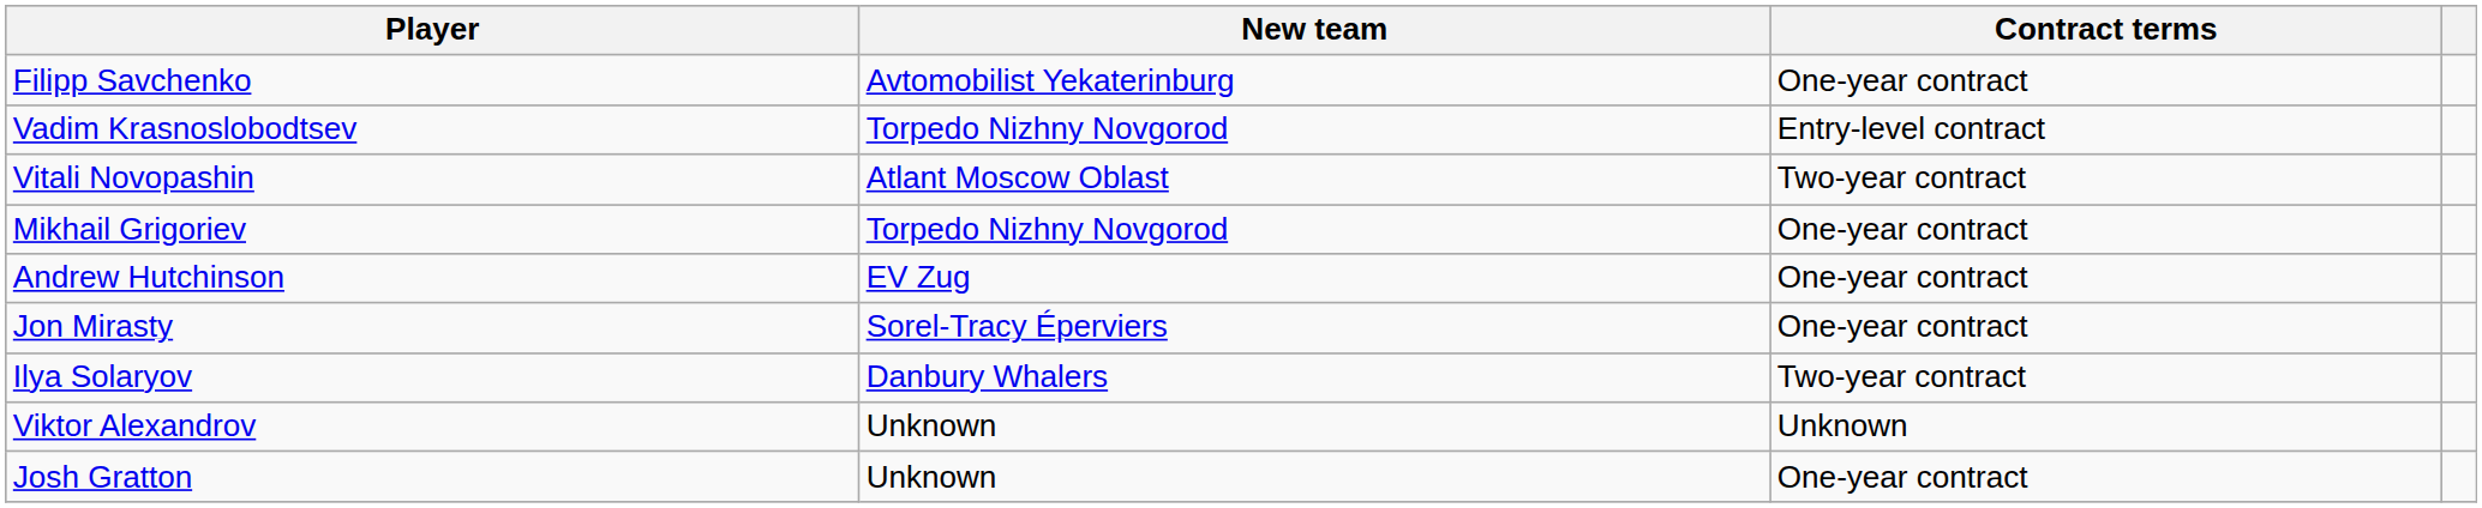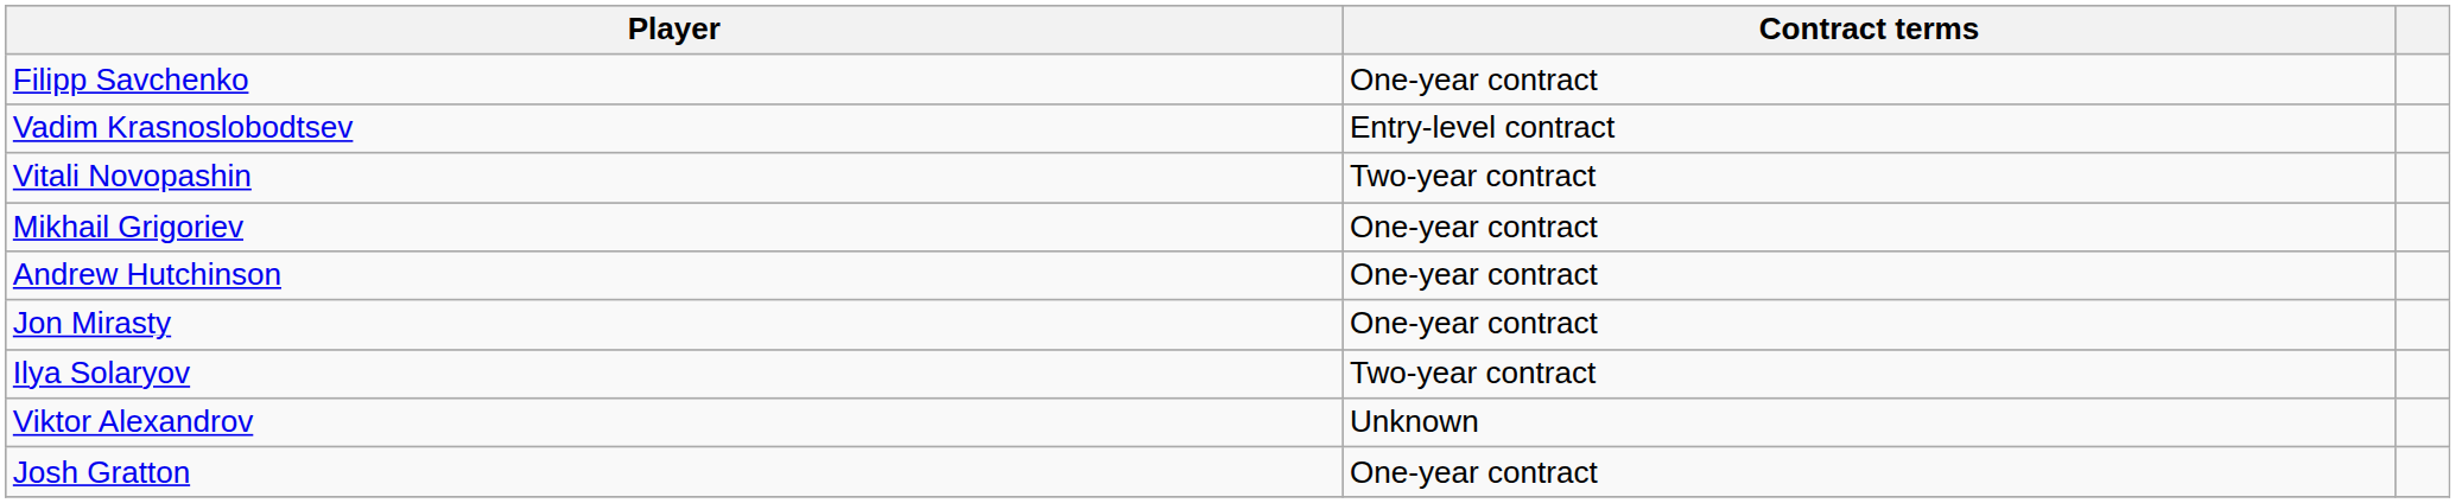- column: New team | Avtomobilist Yekaterinburg | Torpedo Nizhny Novgorod | Atlant Moscow Oblast | Torpedo Nizhny Novgorod | EV Zug | Sorel-Tracy Éperviers | Danbury Whalers | Unknown | Unknown
